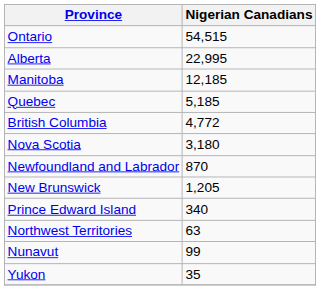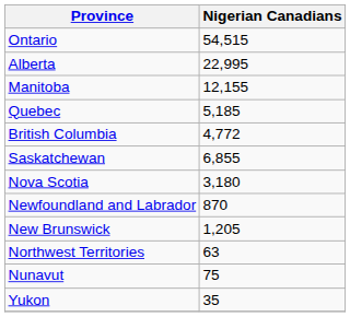Manitoba | Nigerian Canadians: 12,185 -> 12,155
+ row: Saskatchewan | 6,855
- row: Prince Edward Island | 340
Nunavut | Nigerian Canadians: 99 -> 75
